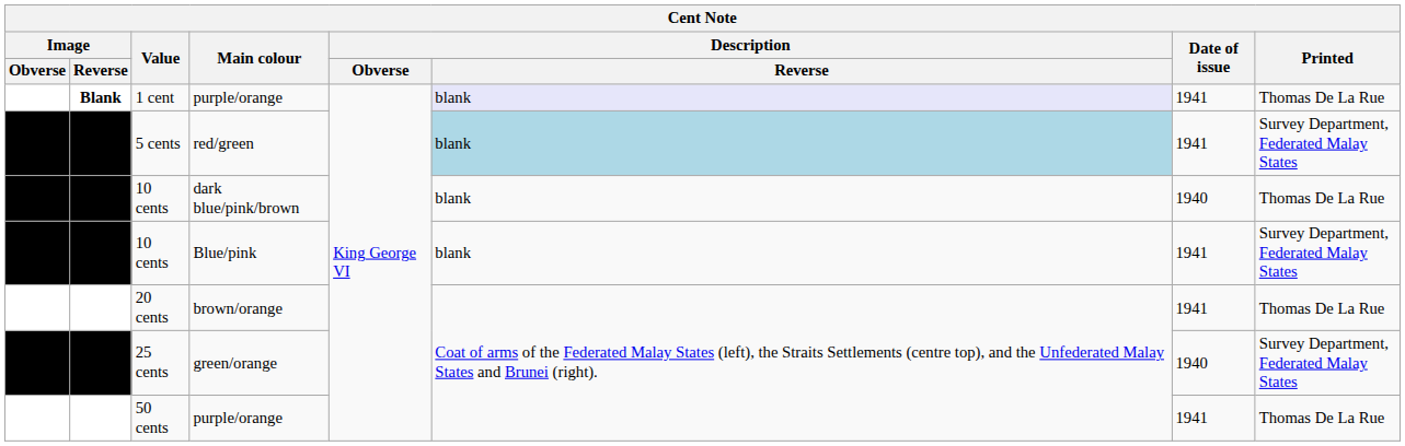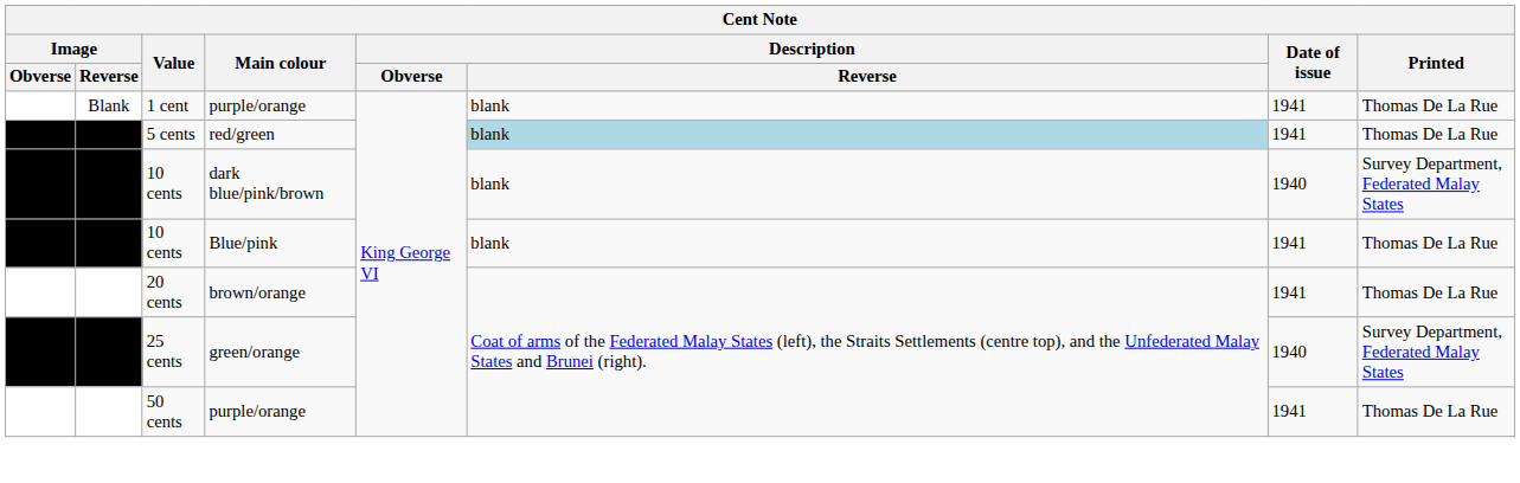1 cent | Image / Reverse: bold -> normal
1 cent | Description / Reverse: lavender background -> no background
5 cents | Printed: Survey Department, Federated Malay States -> Thomas De La Rue
10 cents / dark blue/pink/brown | Printed: Thomas De La Rue -> Survey Department, Federated Malay States
10 cents / Blue/pink | Printed: Survey Department, Federated Malay States -> Thomas De La Rue
